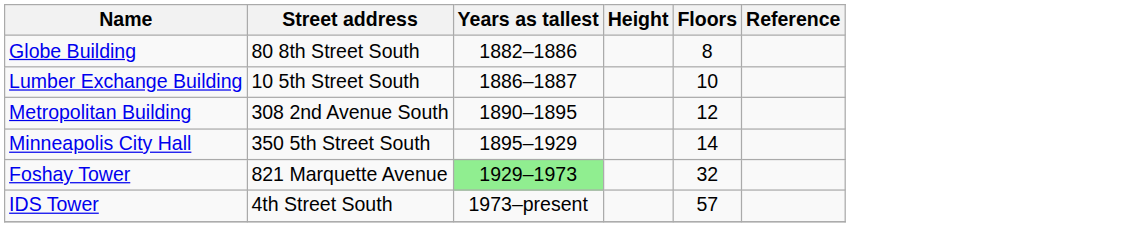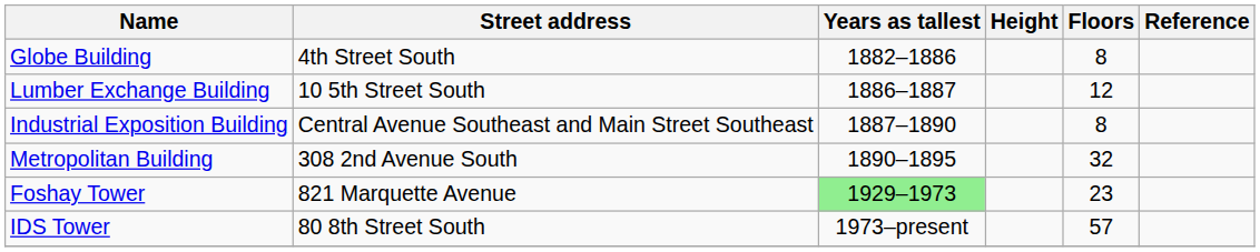Globe Building | Street address: 80 8th Street South -> 4th Street South
Lumber Exchange Building | Floors: 10 -> 12
+ row: Industrial Exposition Building | Central Avenue Southeast and Main Street Southeast | 1887–1890 | 8
Metropolitan Building | Floors: 12 -> 32
- row: Minneapolis City Hall | 350 5th Street South | 1895–1929 | 14
Foshay Tower | Floors: 32 -> 23
IDS Tower | Street address: 4th Street South -> 80 8th Street South
